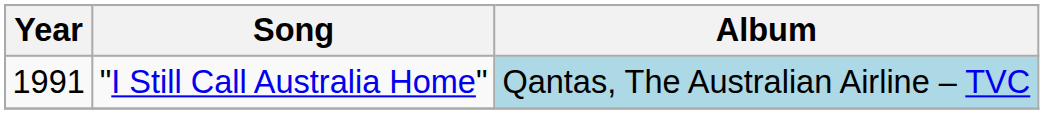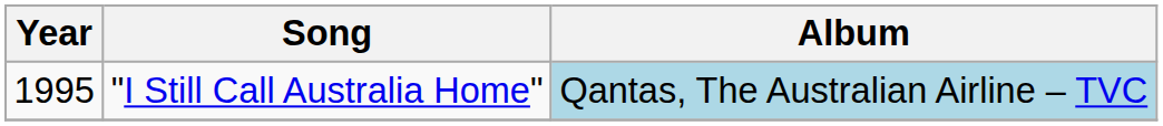"I Still Call Australia Home" | Year: 1991 -> 1995
